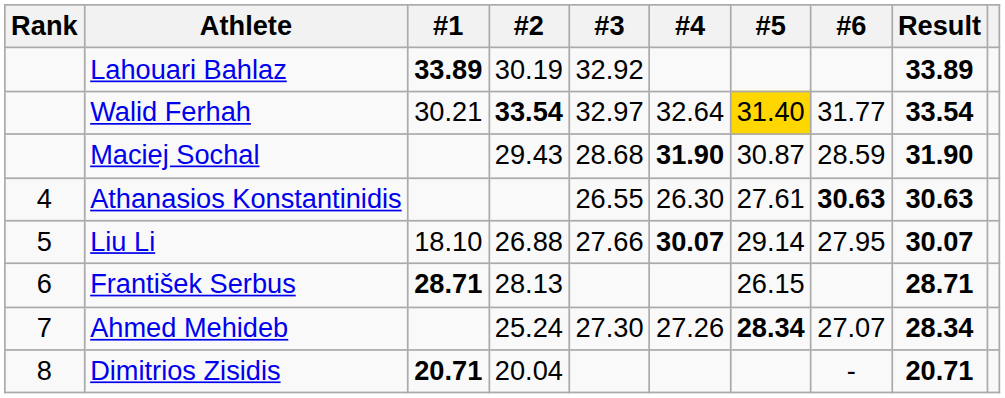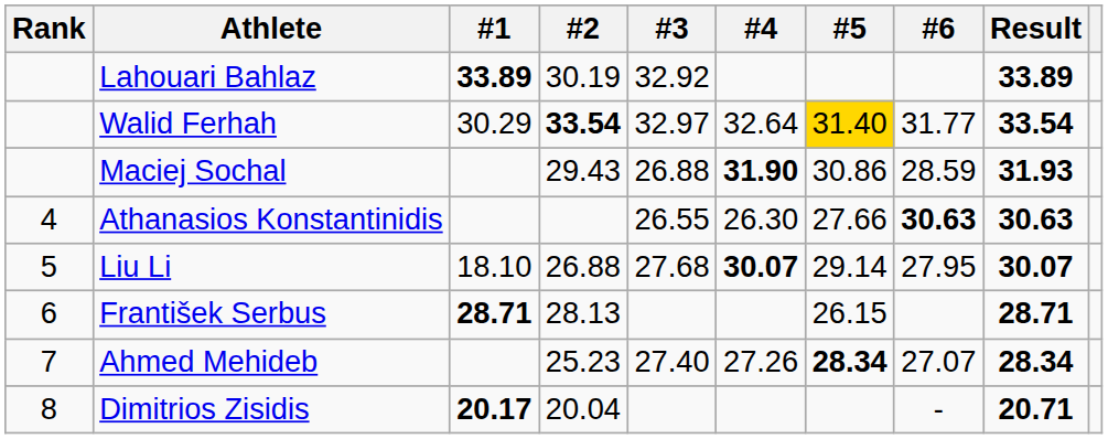Walid Ferhah | #1: 30.21 -> 30.29
Maciej Sochal | #3: 28.68 -> 26.88
Maciej Sochal | #5: 30.87 -> 30.86
Maciej Sochal | Result: 31.90 -> 31.93
Athanasios Konstantinidis | #5: 27.61 -> 27.66
Liu Li | #3: 27.66 -> 27.68
Ahmed Mehideb | #2: 25.24 -> 25.23
Ahmed Mehideb | #3: 27.30 -> 27.40
Dimitrios Zisidis | #1: 20.71 -> 20.17
